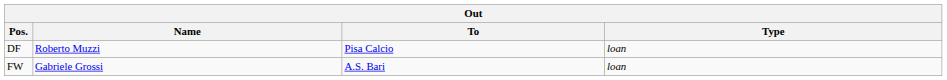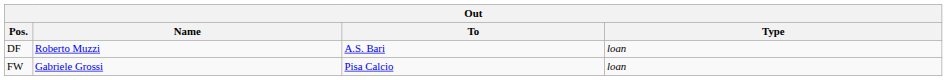DF | To: Pisa Calcio -> A.S. Bari
FW | To: A.S. Bari -> Pisa Calcio
